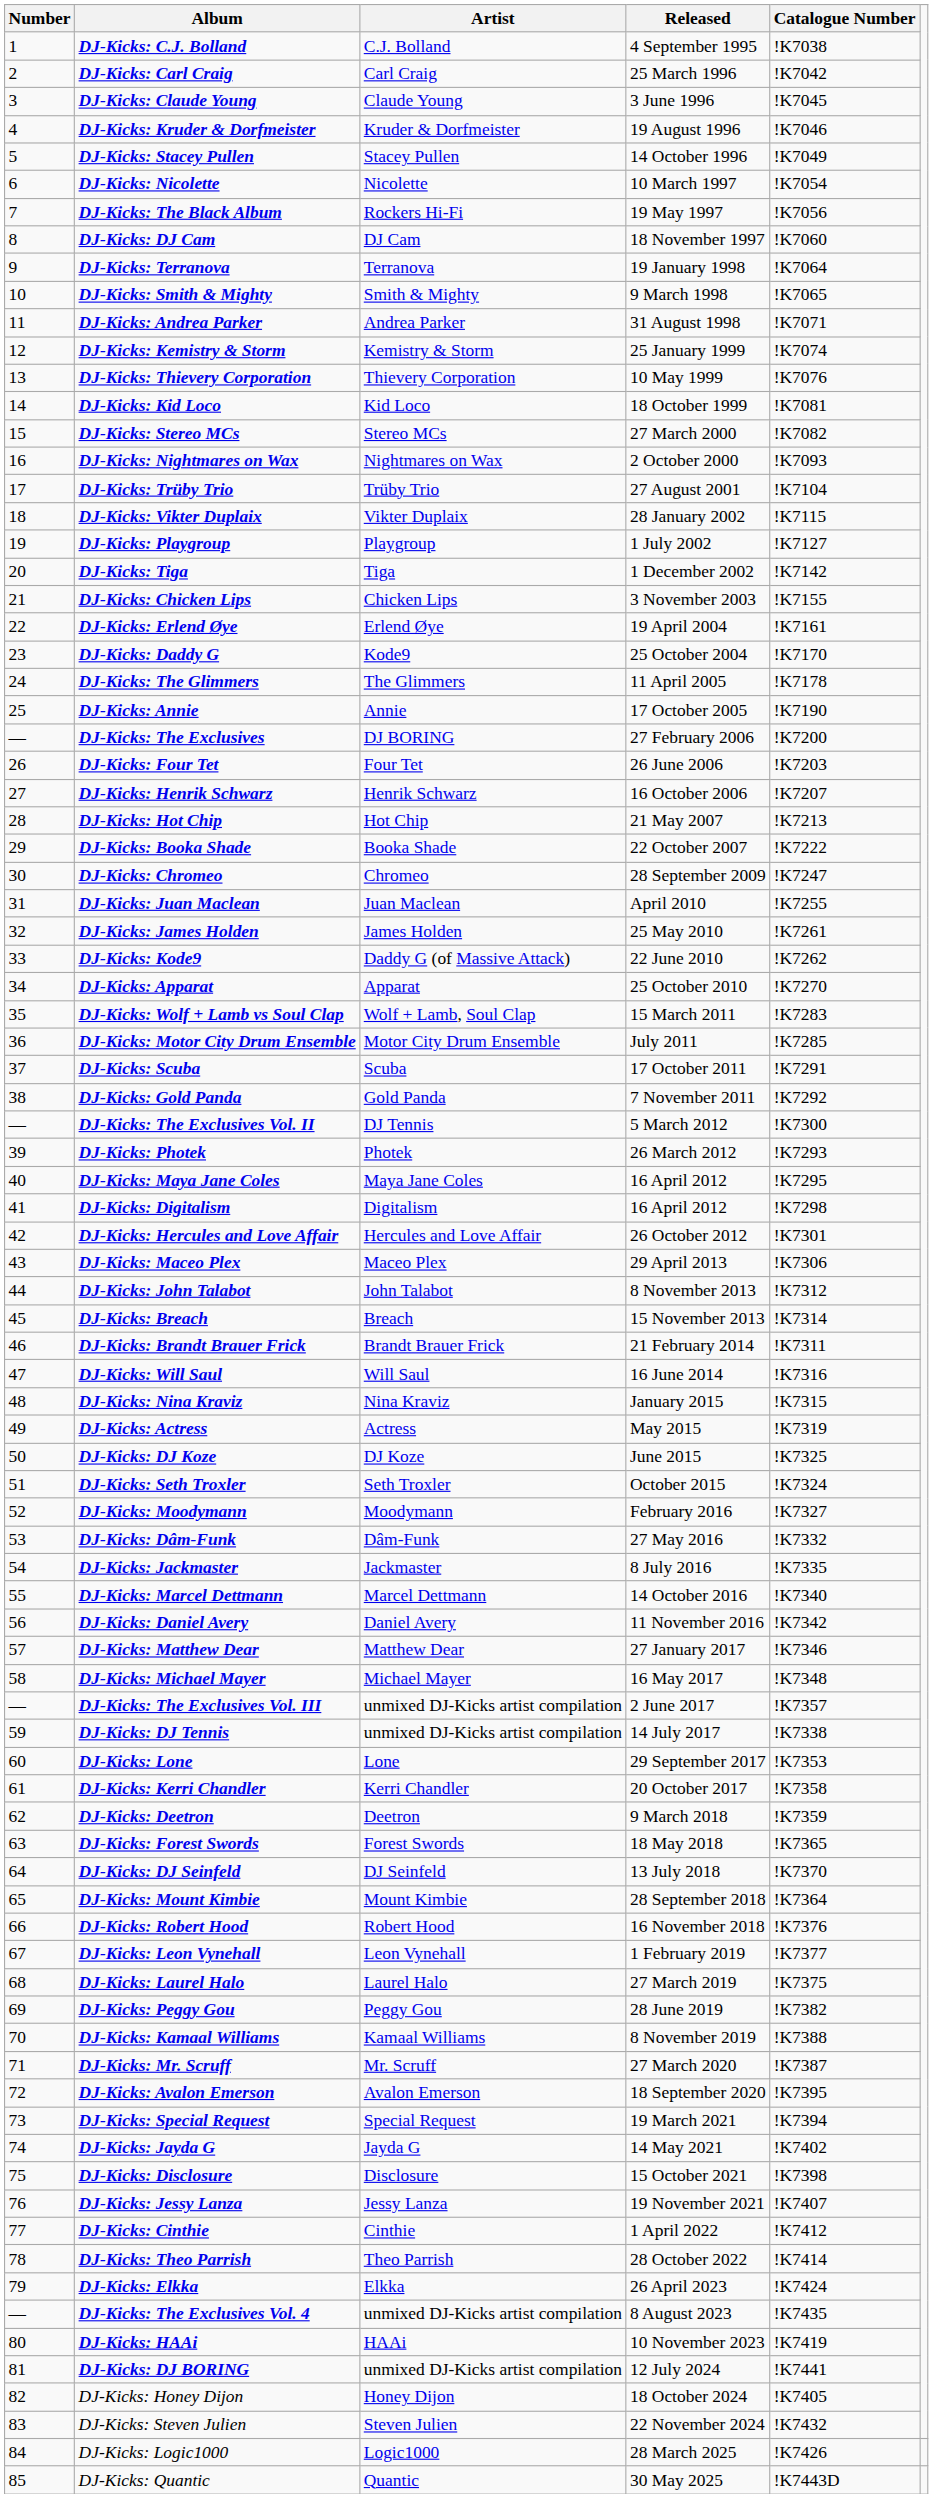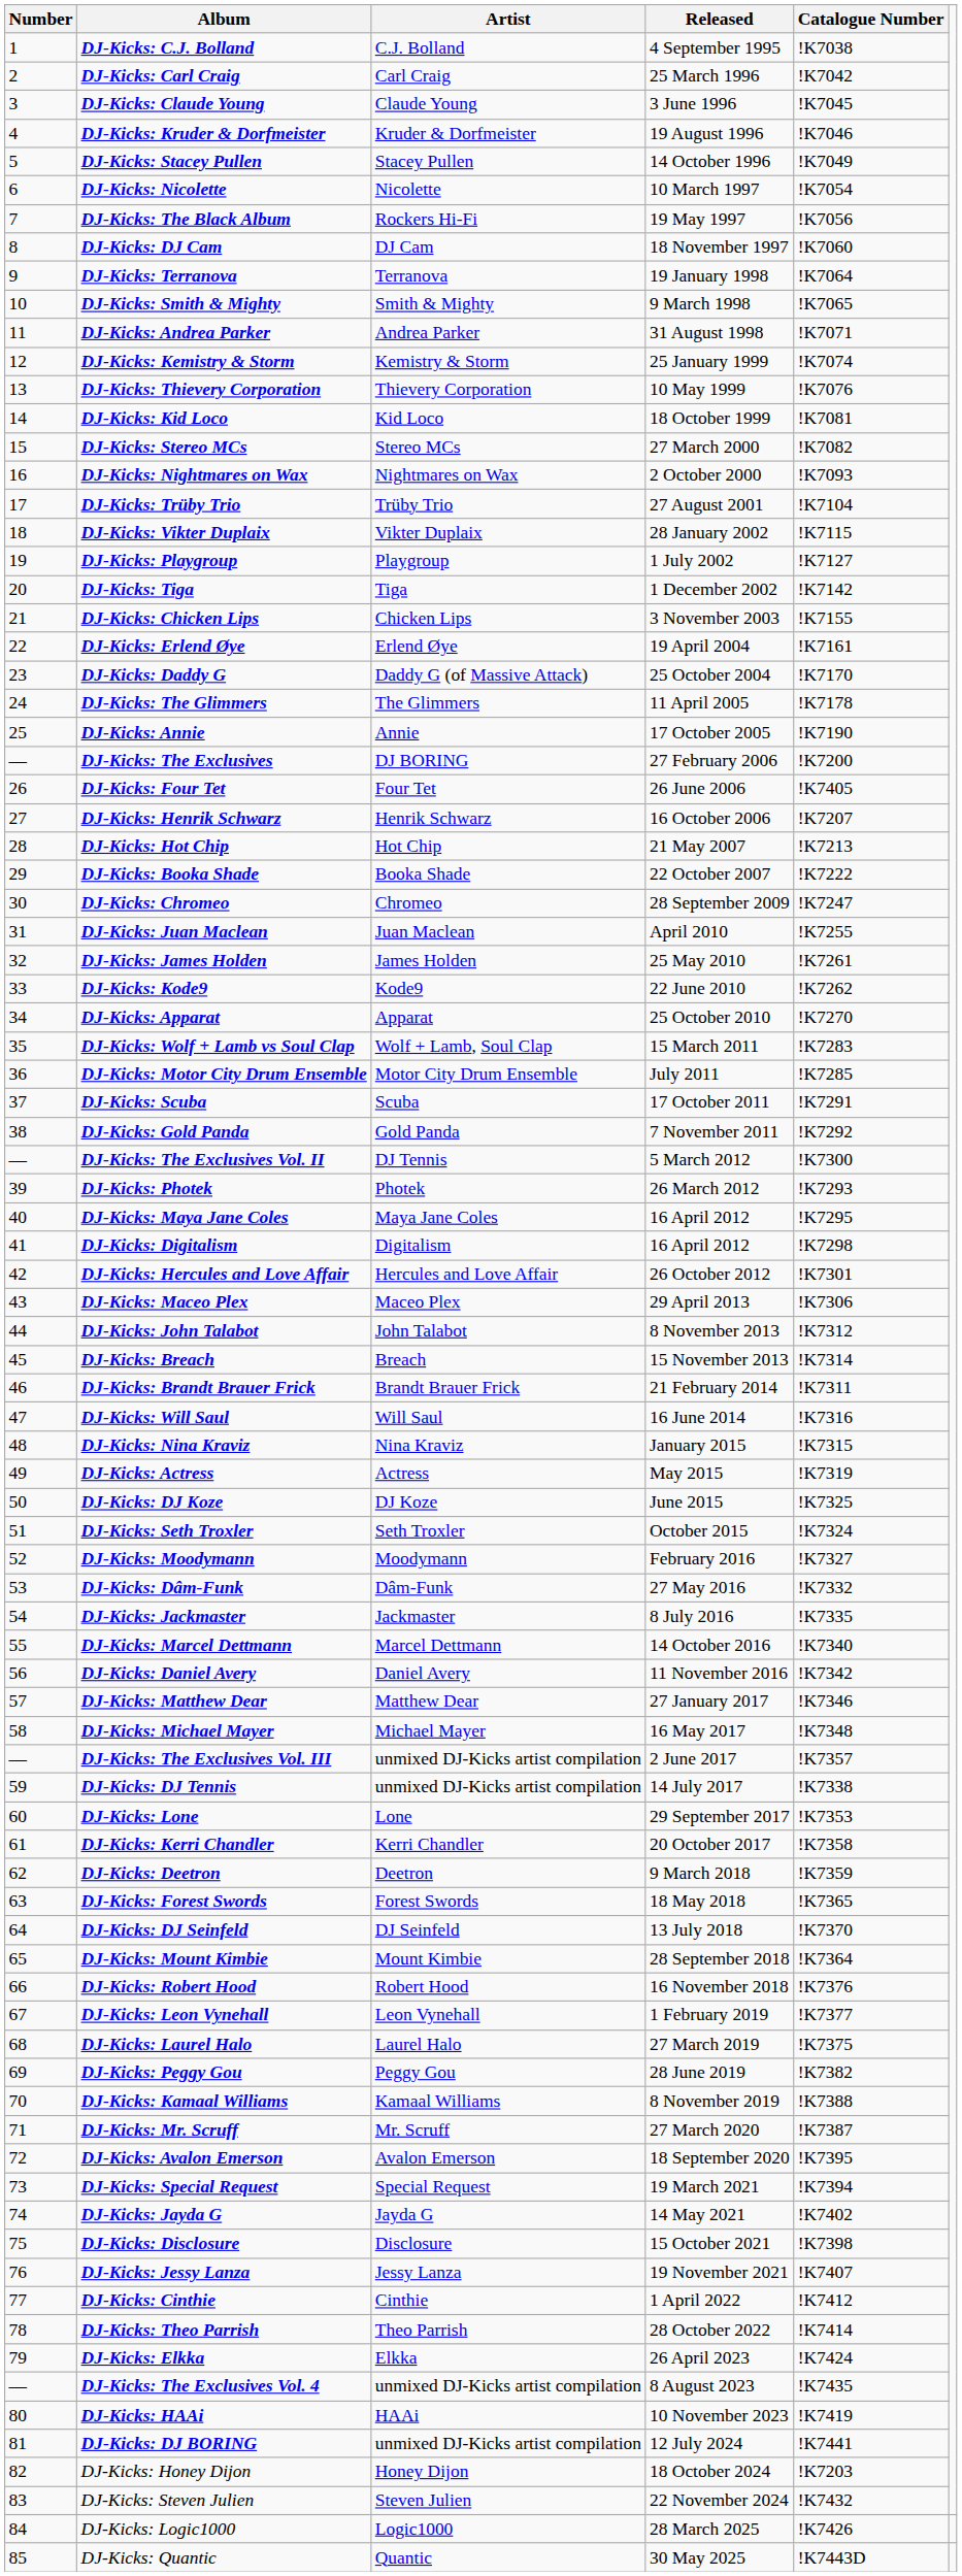DJ-Kicks: Daddy G | Artist: Kode9 -> Daddy G (of Massive Attack)
DJ-Kicks: Four Tet | Catalogue Number: !K7203 -> !K7405
DJ-Kicks: Kode9 | Artist: Daddy G (of Massive Attack) -> Kode9
DJ-Kicks: Honey Dijon | Catalogue Number: !K7405 -> !K7203
